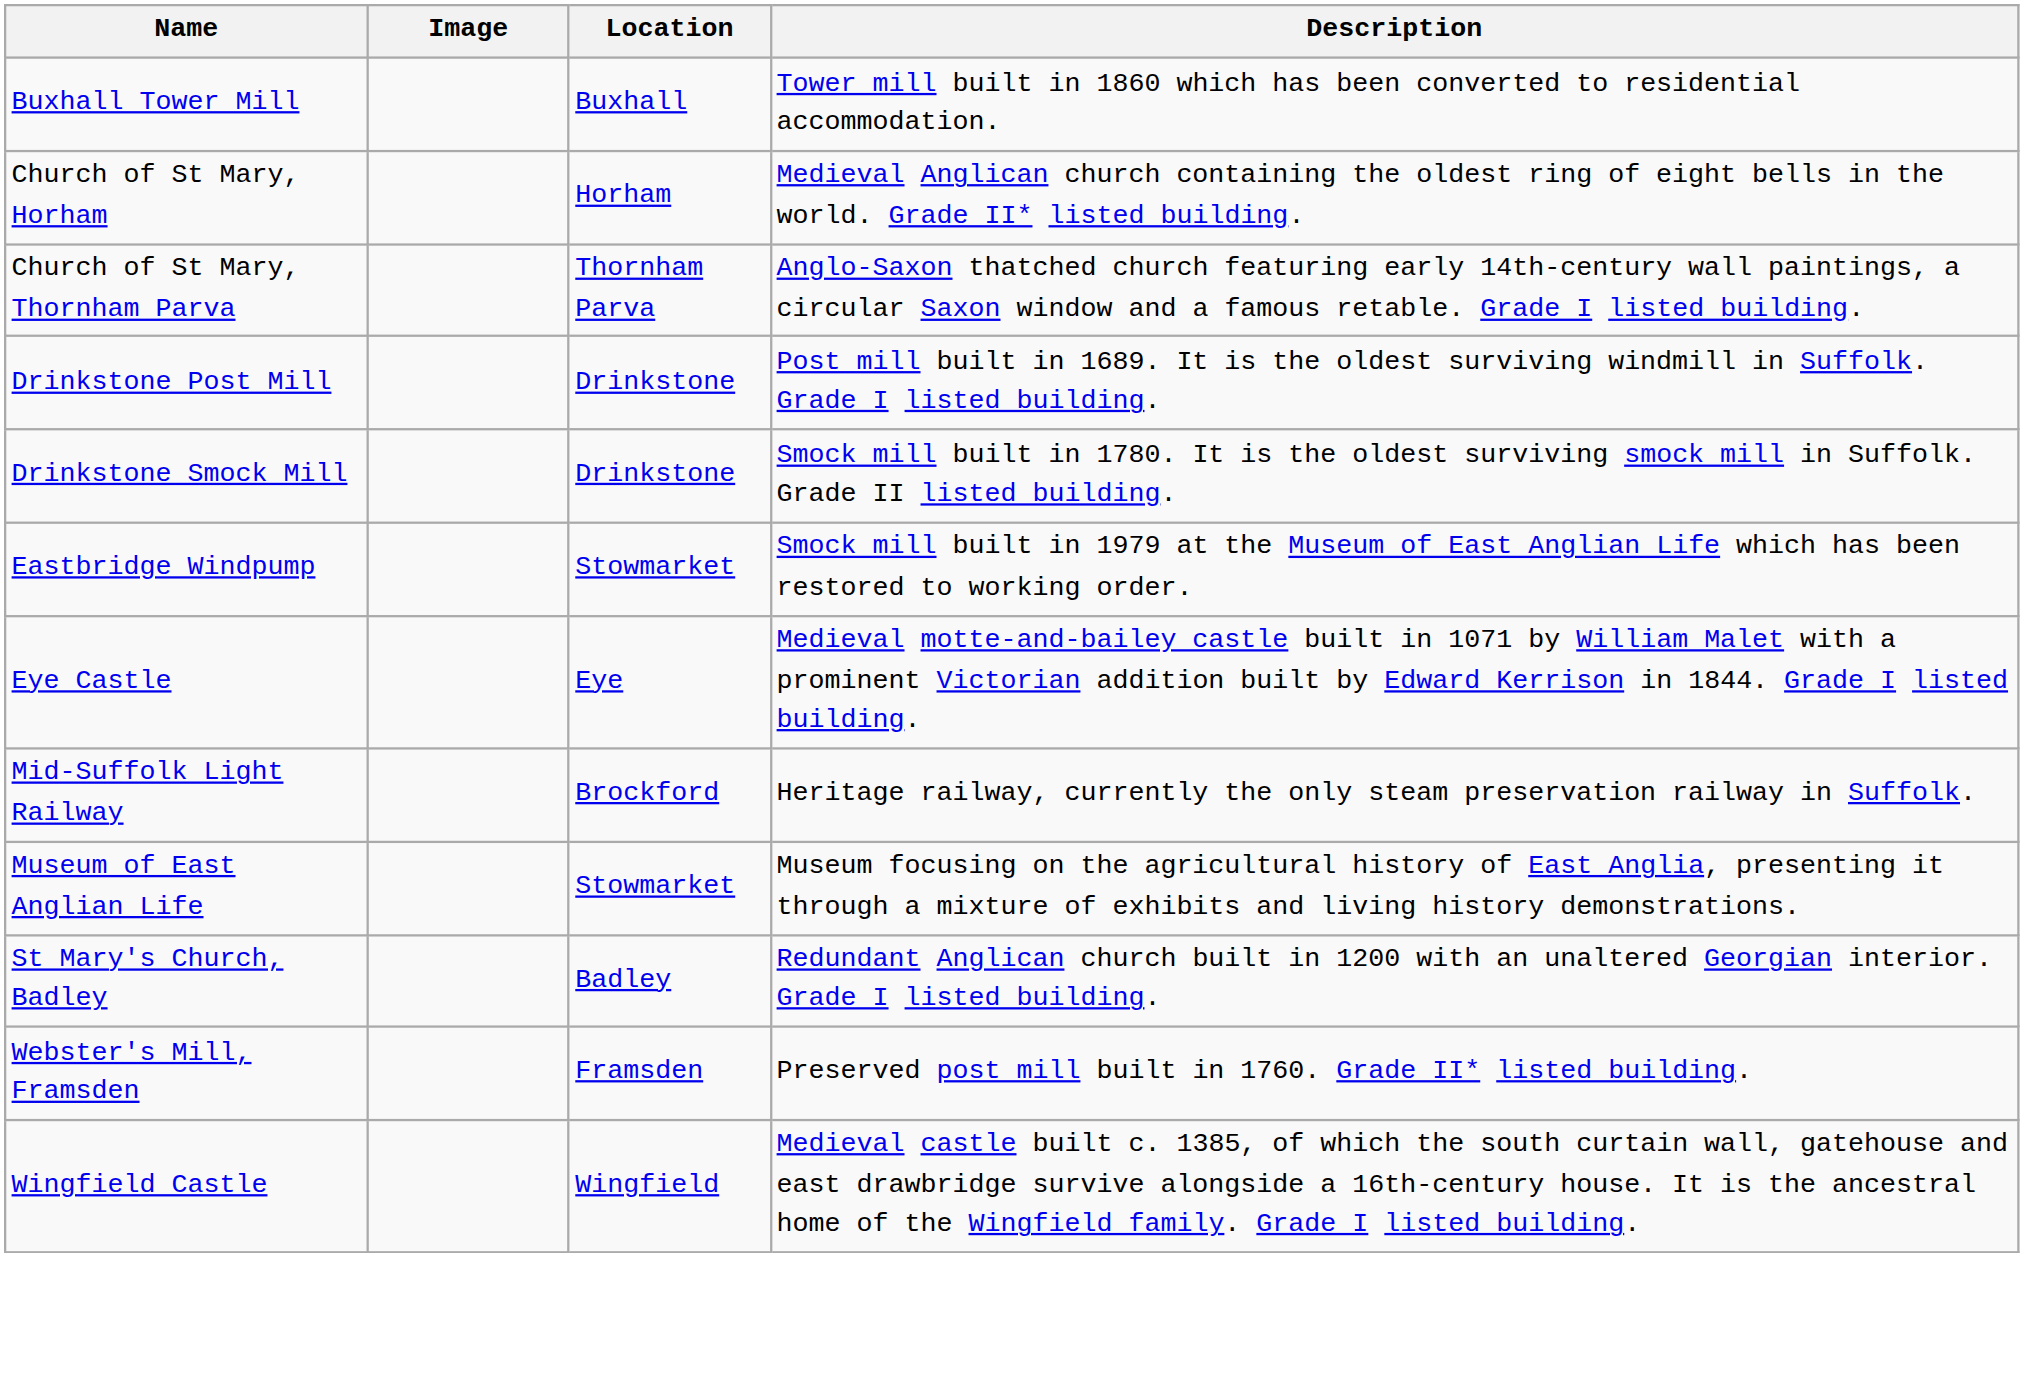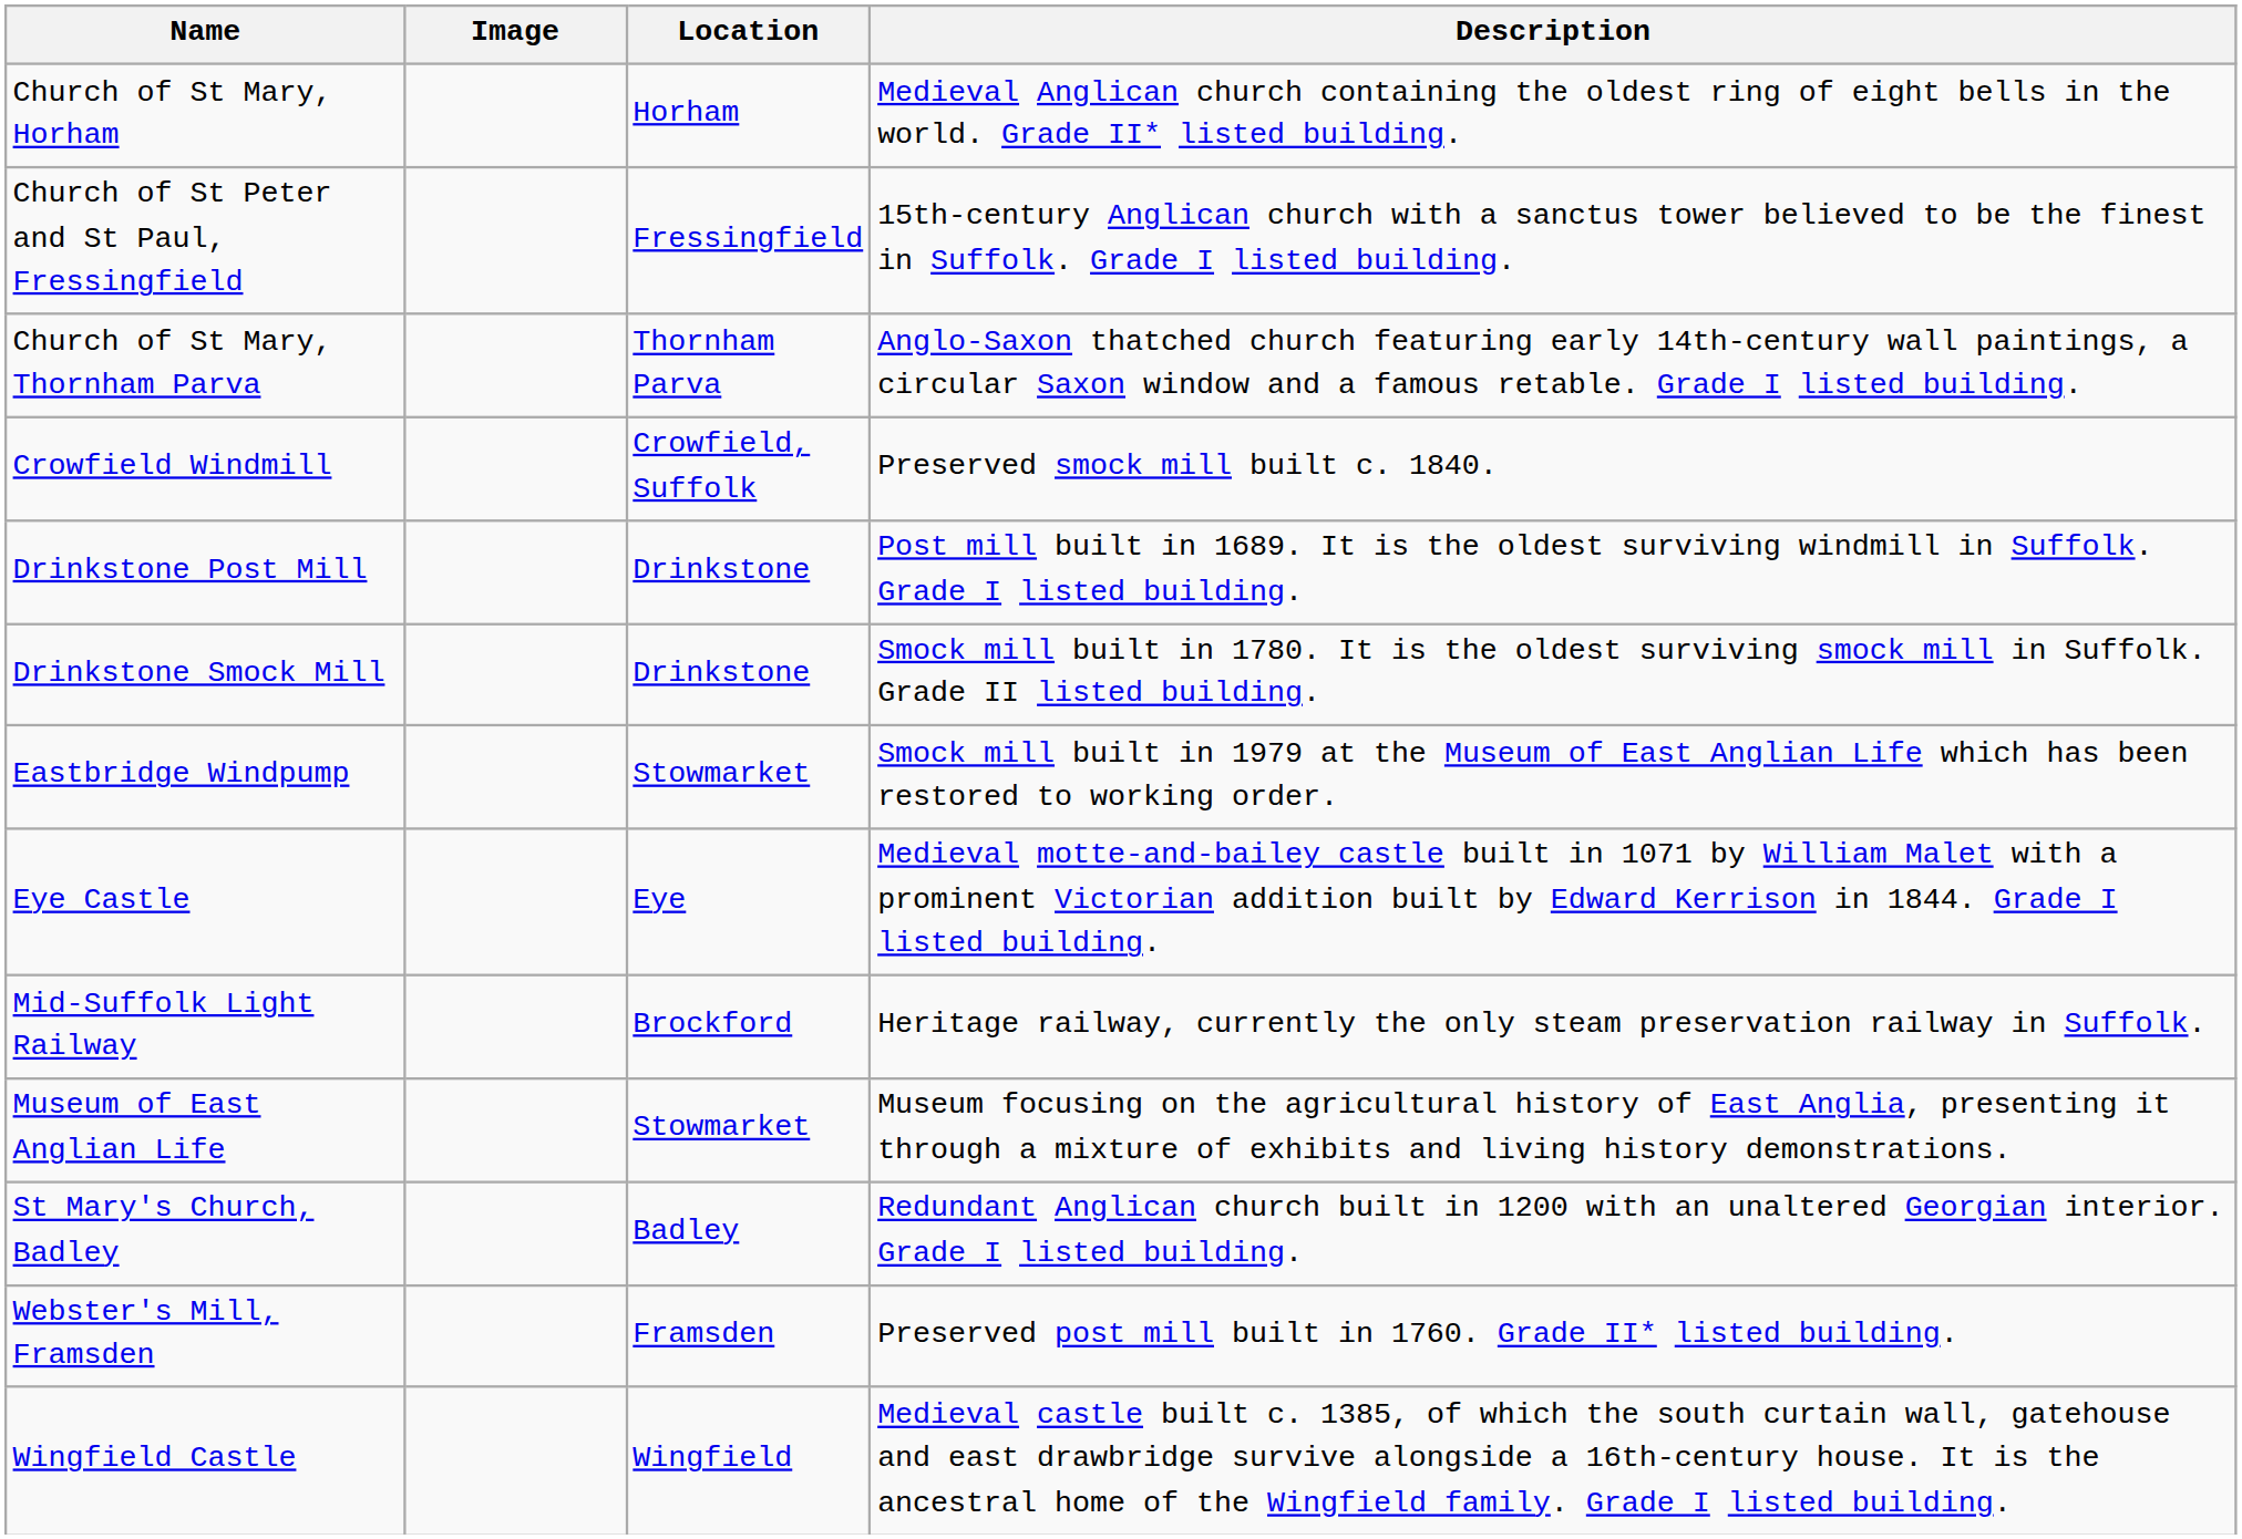- row: Buxhall Tower Mill | Buxhall | Tower mill built in 1860 which has been converted to residential accommodation.
+ row: Church of St Peter and St Paul, Fressingfield | Fressingfield | 15th-century Anglican church with a sanctus tower believed to be the finest in Suffolk. Grade I listed building.
+ row: Crowfield Windmill | Crowfield, Suffolk | Preserved smock mill built c. 1840.
